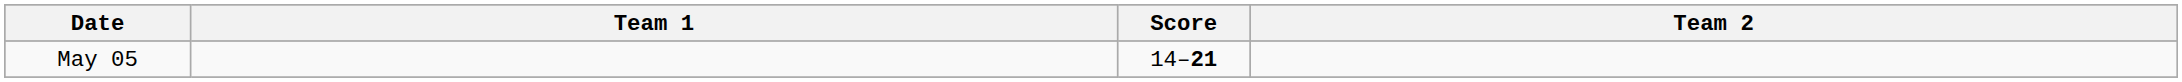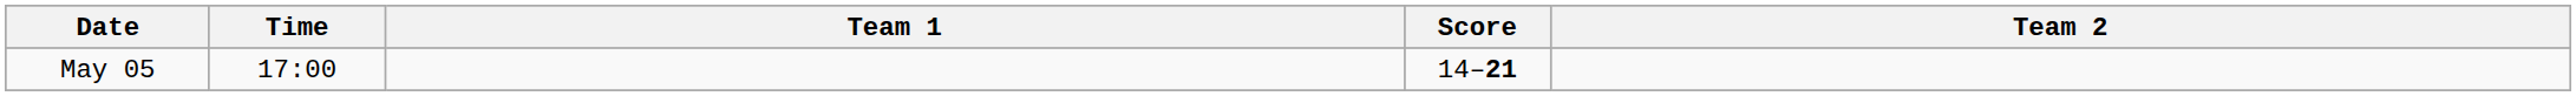+ column: Time | 17:00
